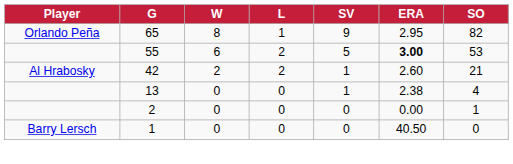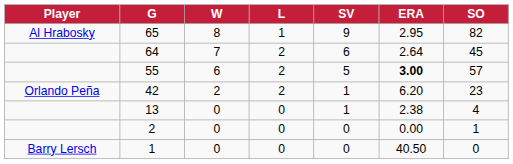65 | Player: Orlando Peña -> Al Hrabosky
+ row: 64 | 7 | 2 | 6 | 2.64 | 45
55 | SO: 53 -> 57
42 | Player: Al Hrabosky -> Orlando Peña
42 | ERA: 2.60 -> 6.20
42 | SO: 21 -> 23
